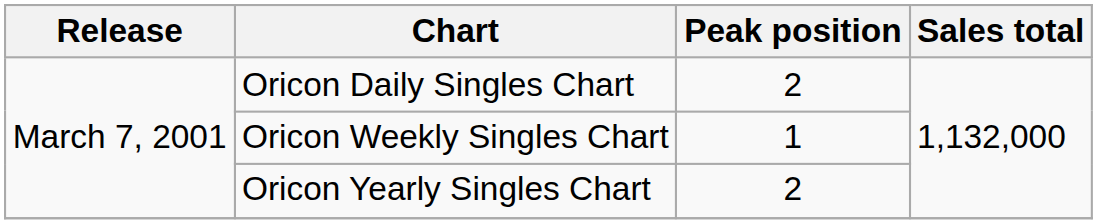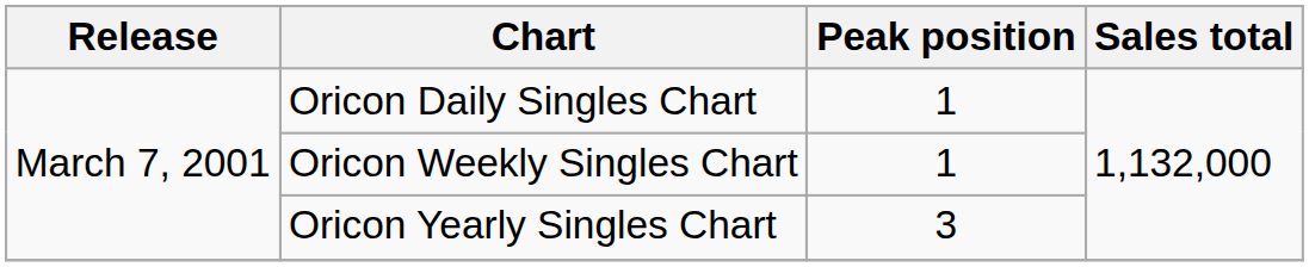Oricon Daily Singles Chart | Peak position: 2 -> 1
Oricon Yearly Singles Chart | Peak position: 2 -> 3
